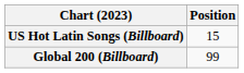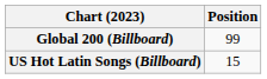rows swapped: Global 200 (Billboard) <-> US Hot Latin Songs (Billboard)
